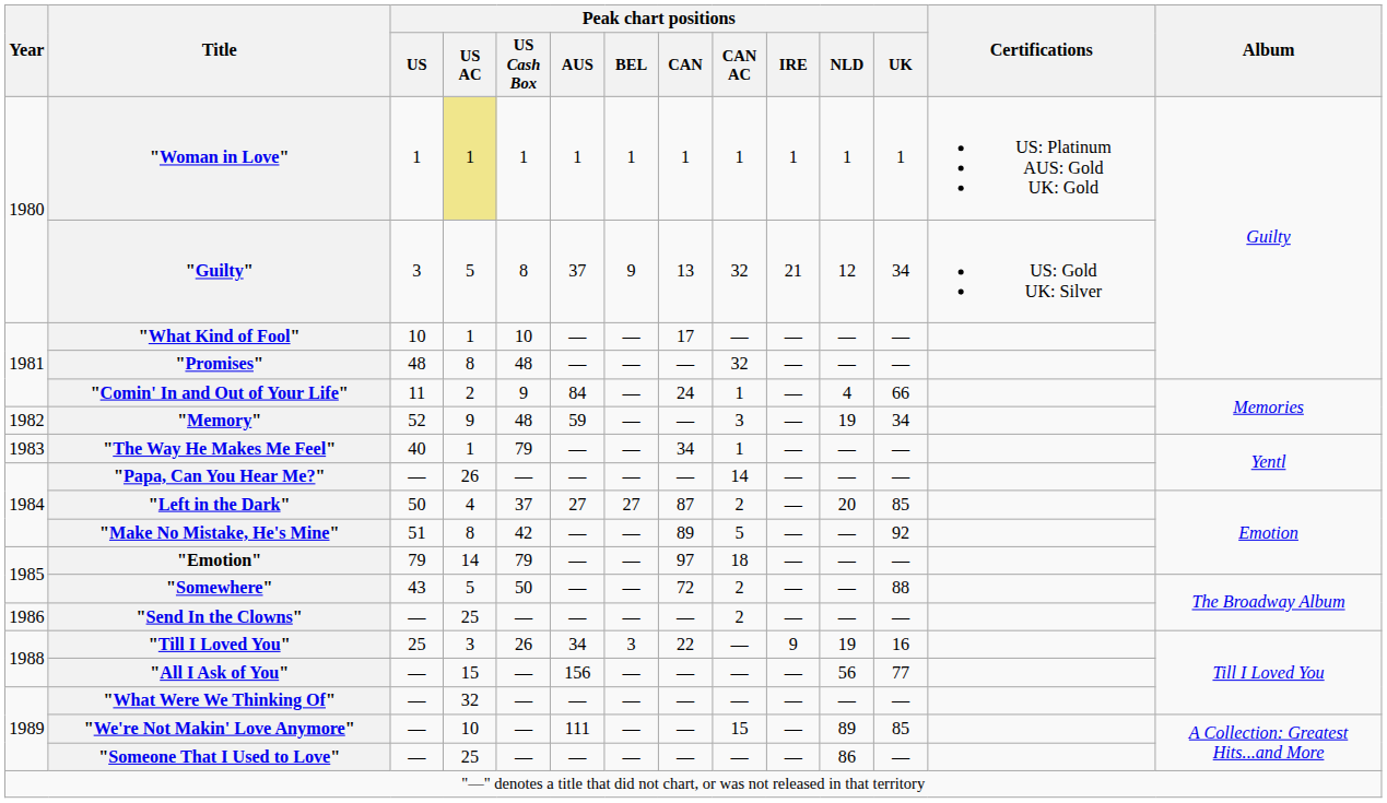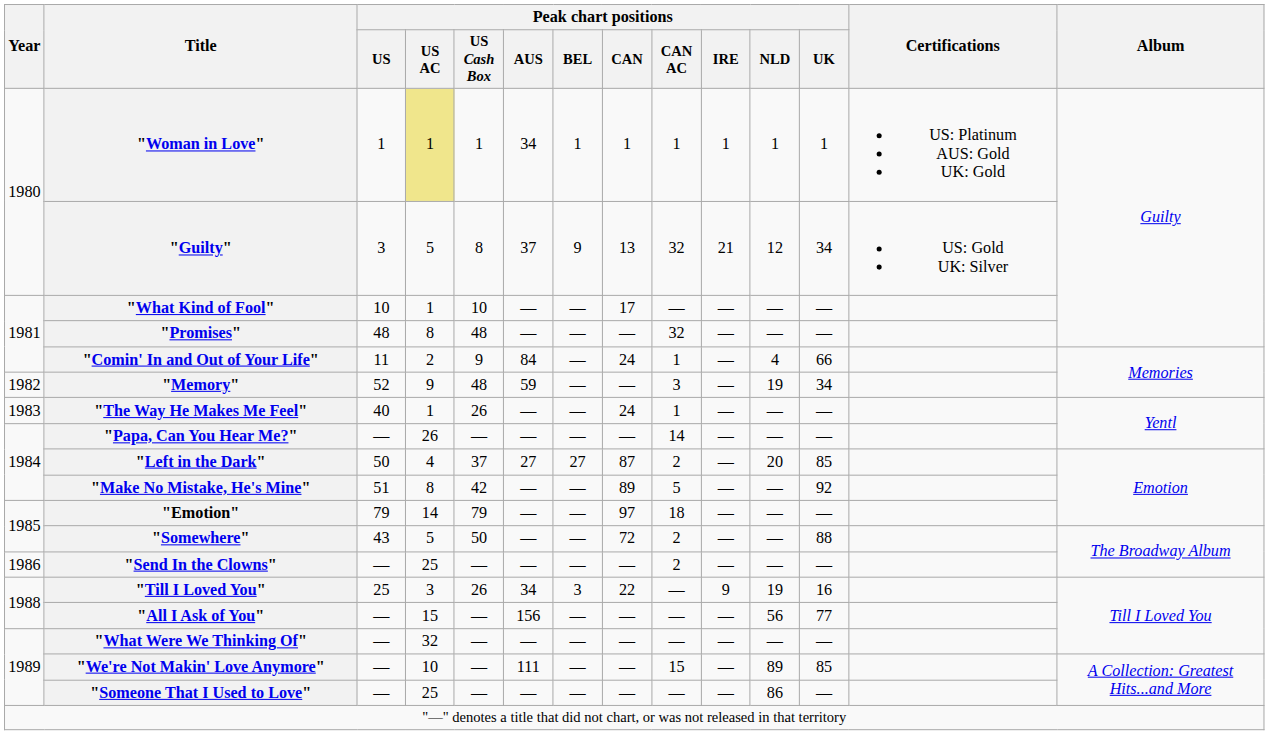"Woman in Love" | Peak chart positions / AUS: 1 -> 34
"The Way He Makes Me Feel" | Peak chart positions / US Cash Box: 79 -> 26
"The Way He Makes Me Feel" | Peak chart positions / CAN: 34 -> 24
